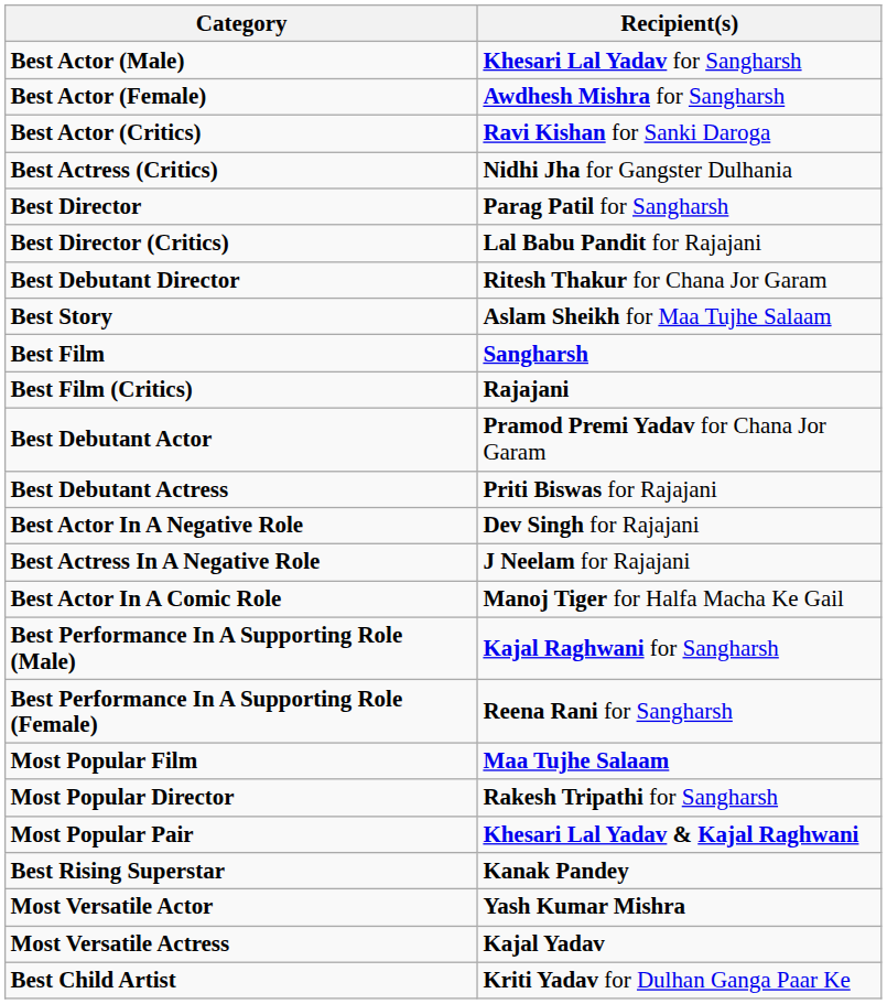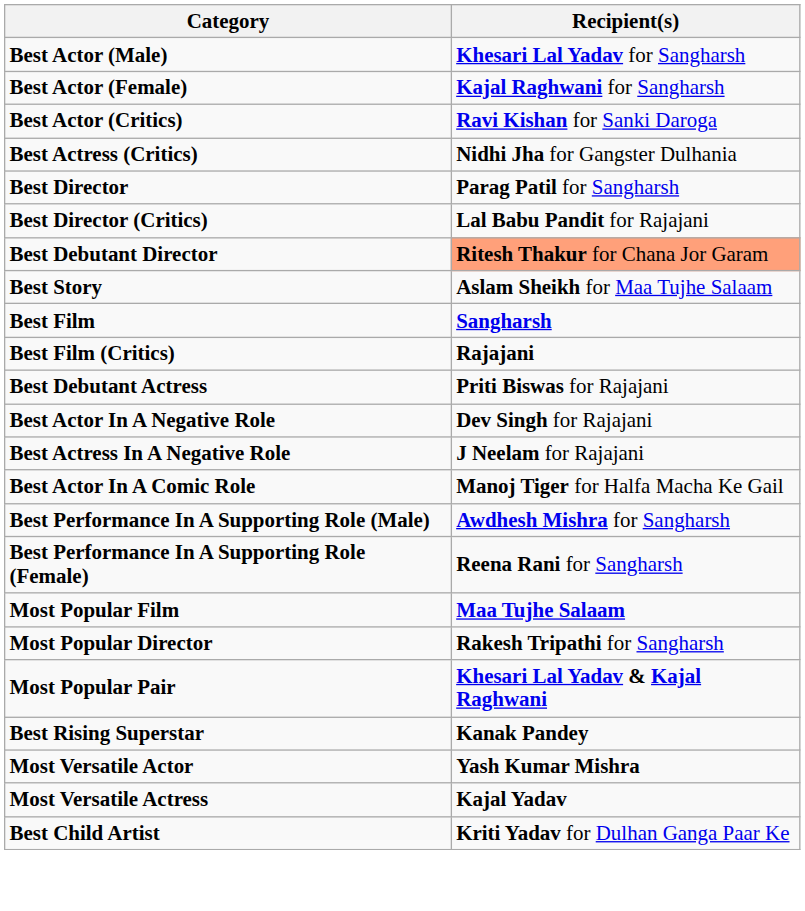Best Actor (Female) | Recipient(s): Awdhesh Mishra for Sangharsh -> Kajal Raghwani for Sangharsh
Best Debutant Director | Recipient(s): no background -> lightsalmon background
- row: Best Debutant Actor | Pramod Premi Yadav for Chana Jor Garam
Best Performance In A Supporting Role (Male) | Recipient(s): Kajal Raghwani for Sangharsh -> Awdhesh Mishra for Sangharsh
